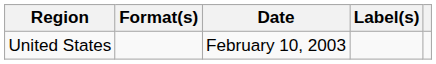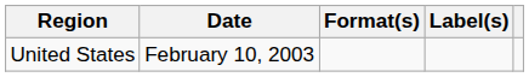columns swapped: Date <-> Format(s)
